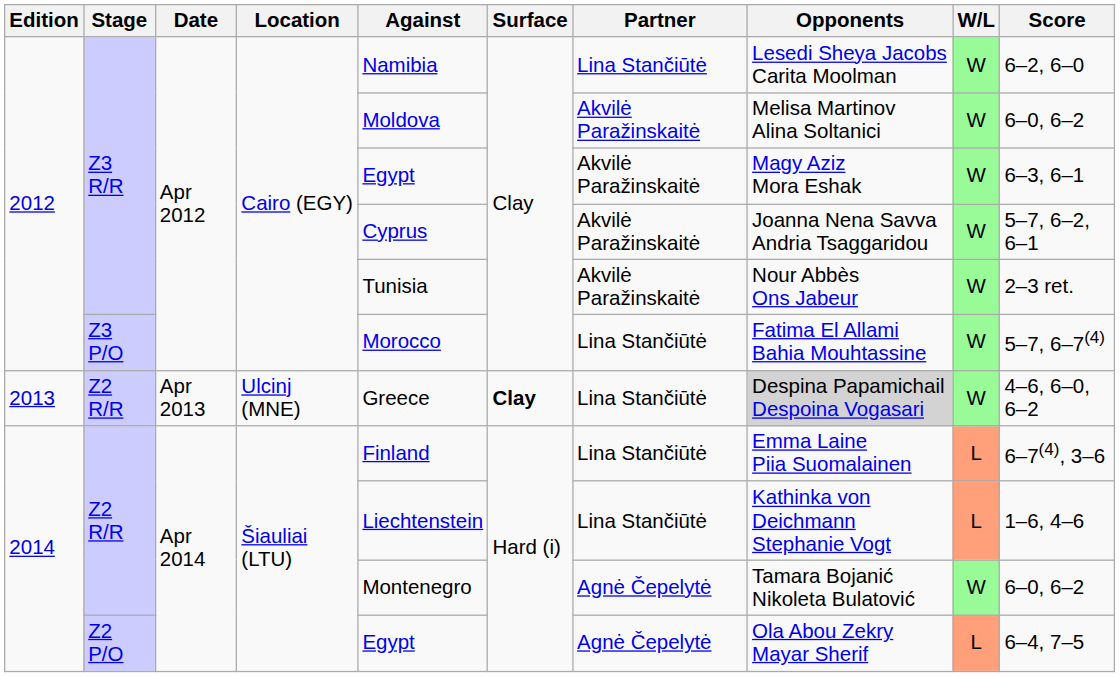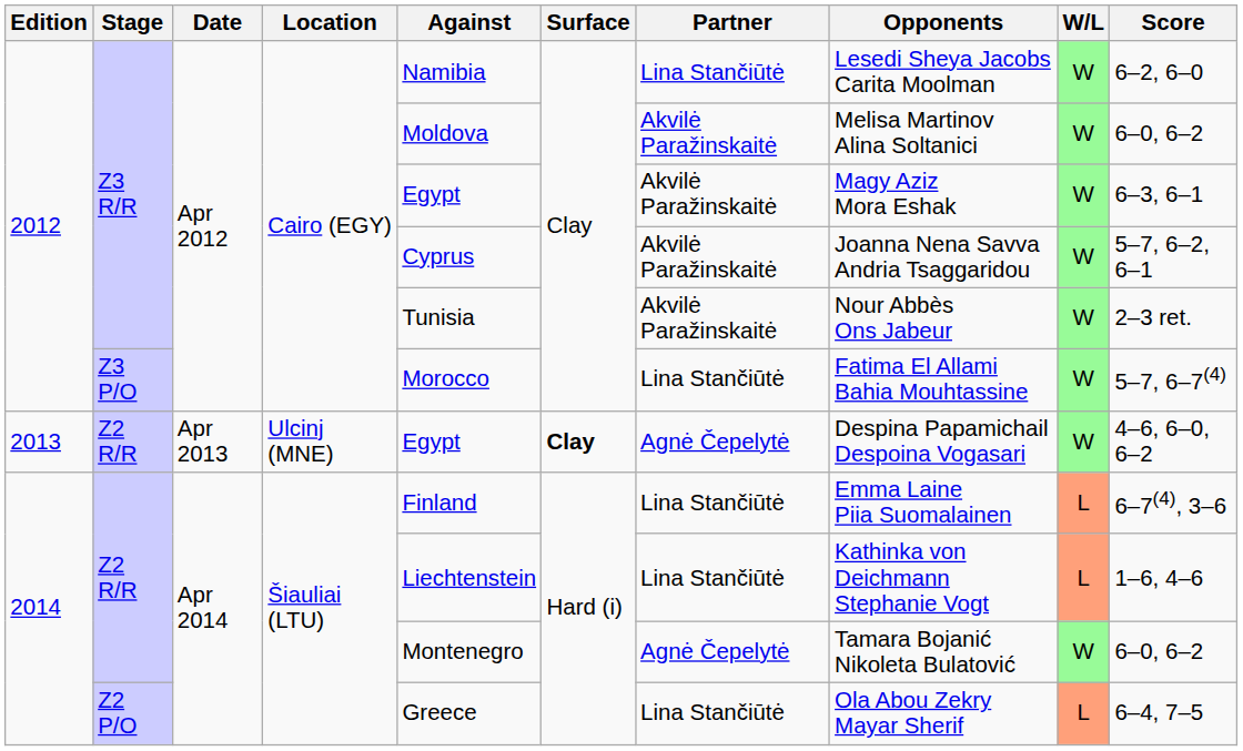2013 / Z2 R/R | Against: Greece -> Egypt
2013 / Z2 R/R | Partner: Lina Stančiūtė -> Agnė Čepelytė
2013 / Z2 R/R | Opponents: lightgrey background -> no background
Z2 P/O | Against: Egypt -> Greece
Z2 P/O | Partner: Agnė Čepelytė -> Lina Stančiūtė
